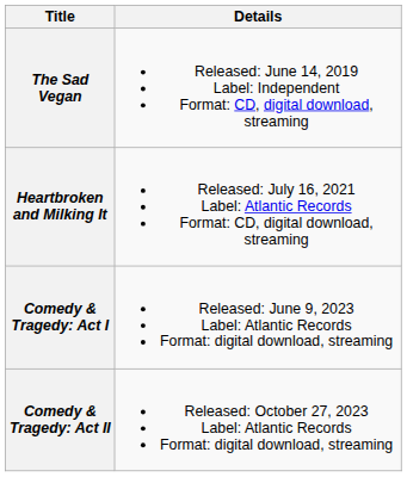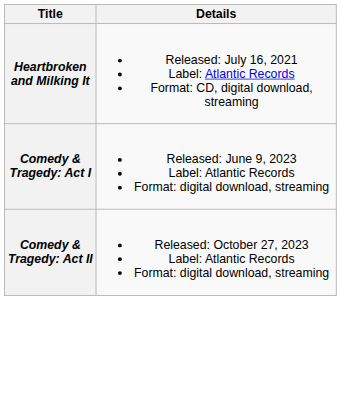- row: The Sad Vegan | Released: June 14, 2019 Label: Independent Format: CD, digital download, streaming
